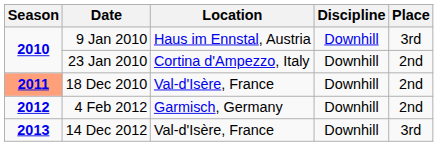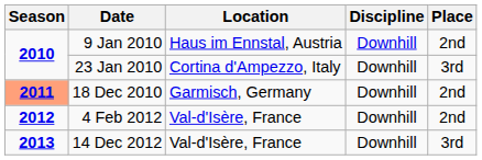9 Jan 2010 | Place: 3rd -> 2nd
23 Jan 2010 | Place: 2nd -> 3rd
18 Dec 2010 | Location: Val-d'Isère, France -> Garmisch, Germany
4 Feb 2012 | Location: Garmisch, Germany -> Val-d'Isère, France
